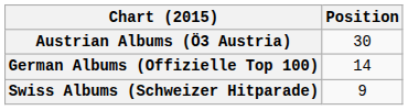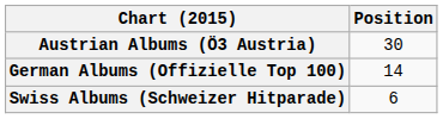Swiss Albums (Schweizer Hitparade) | Position: 9 -> 6
